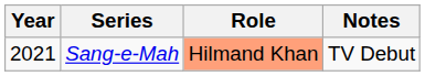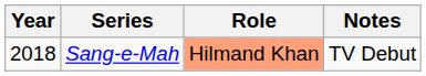Sang-e-Mah | Year: 2021 -> 2018
